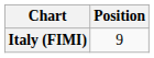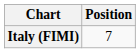Italy (FIMI) | Position: 9 -> 7
